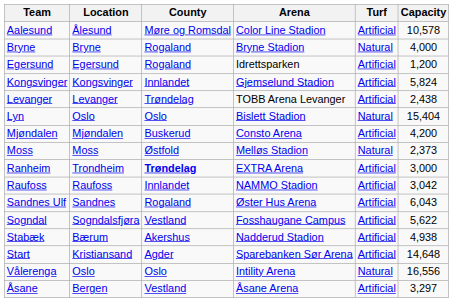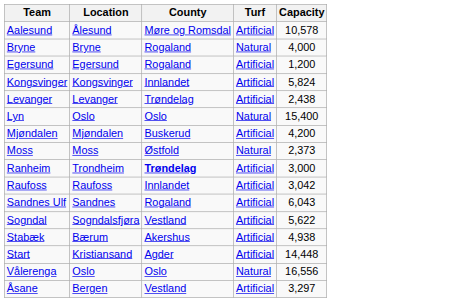- column: Arena | Color Line Stadion | Bryne Stadion | Idrettsparken | Gjemselund Stadion | TOBB Arena Levanger | Bislett Stadion | Consto Arena | Melløs Stadion | EXTRA Arena | NAMMO Stadion | Øster Hus Arena | Fosshaugane Campus | Nadderud Stadion | Sparebanken Sør Arena | Intility Arena | Åsane Arena
Lyn | Capacity: 15,404 -> 15,400
Start | Capacity: 14,648 -> 14,448
